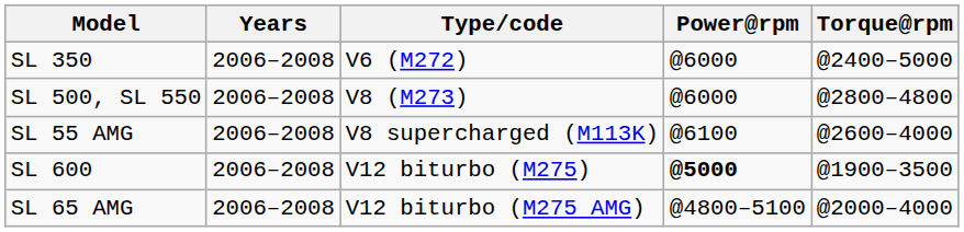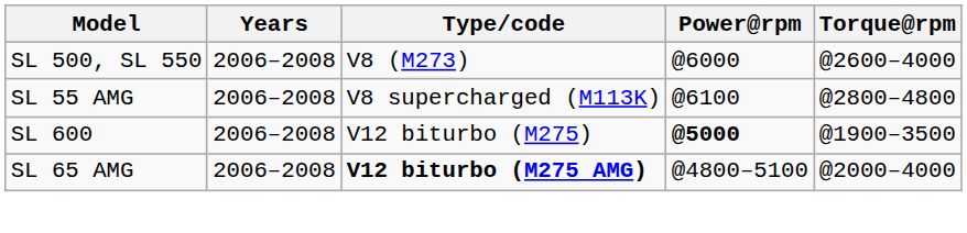- row: SL 350 | 2006–2008 | V6 (M272) | @6000 | @2400–5000
SL 500, SL 550 | Torque@rpm: @2800–4800 -> @2600–4000
SL 55 AMG | Torque@rpm: @2600–4000 -> @2800–4800
SL 65 AMG | Type/code: normal -> bold
